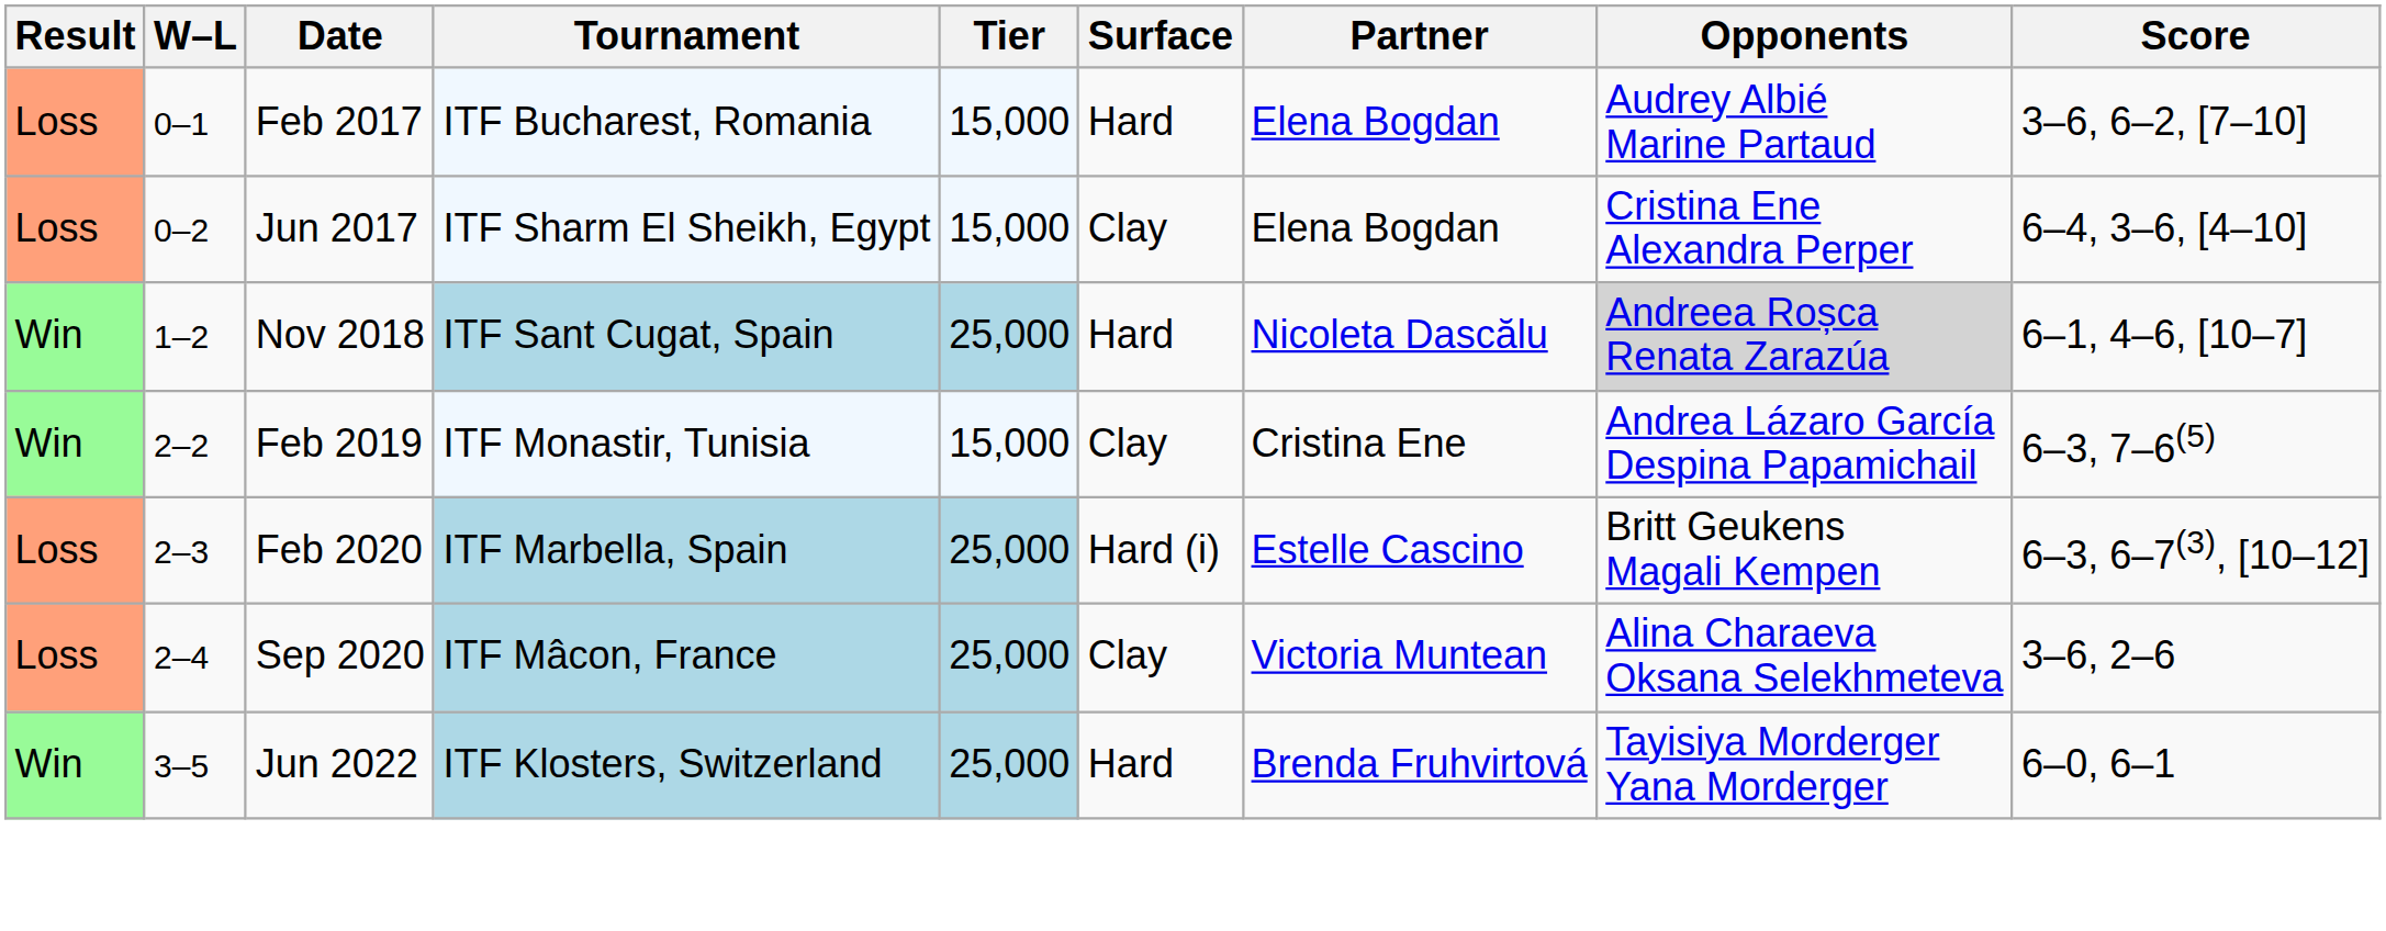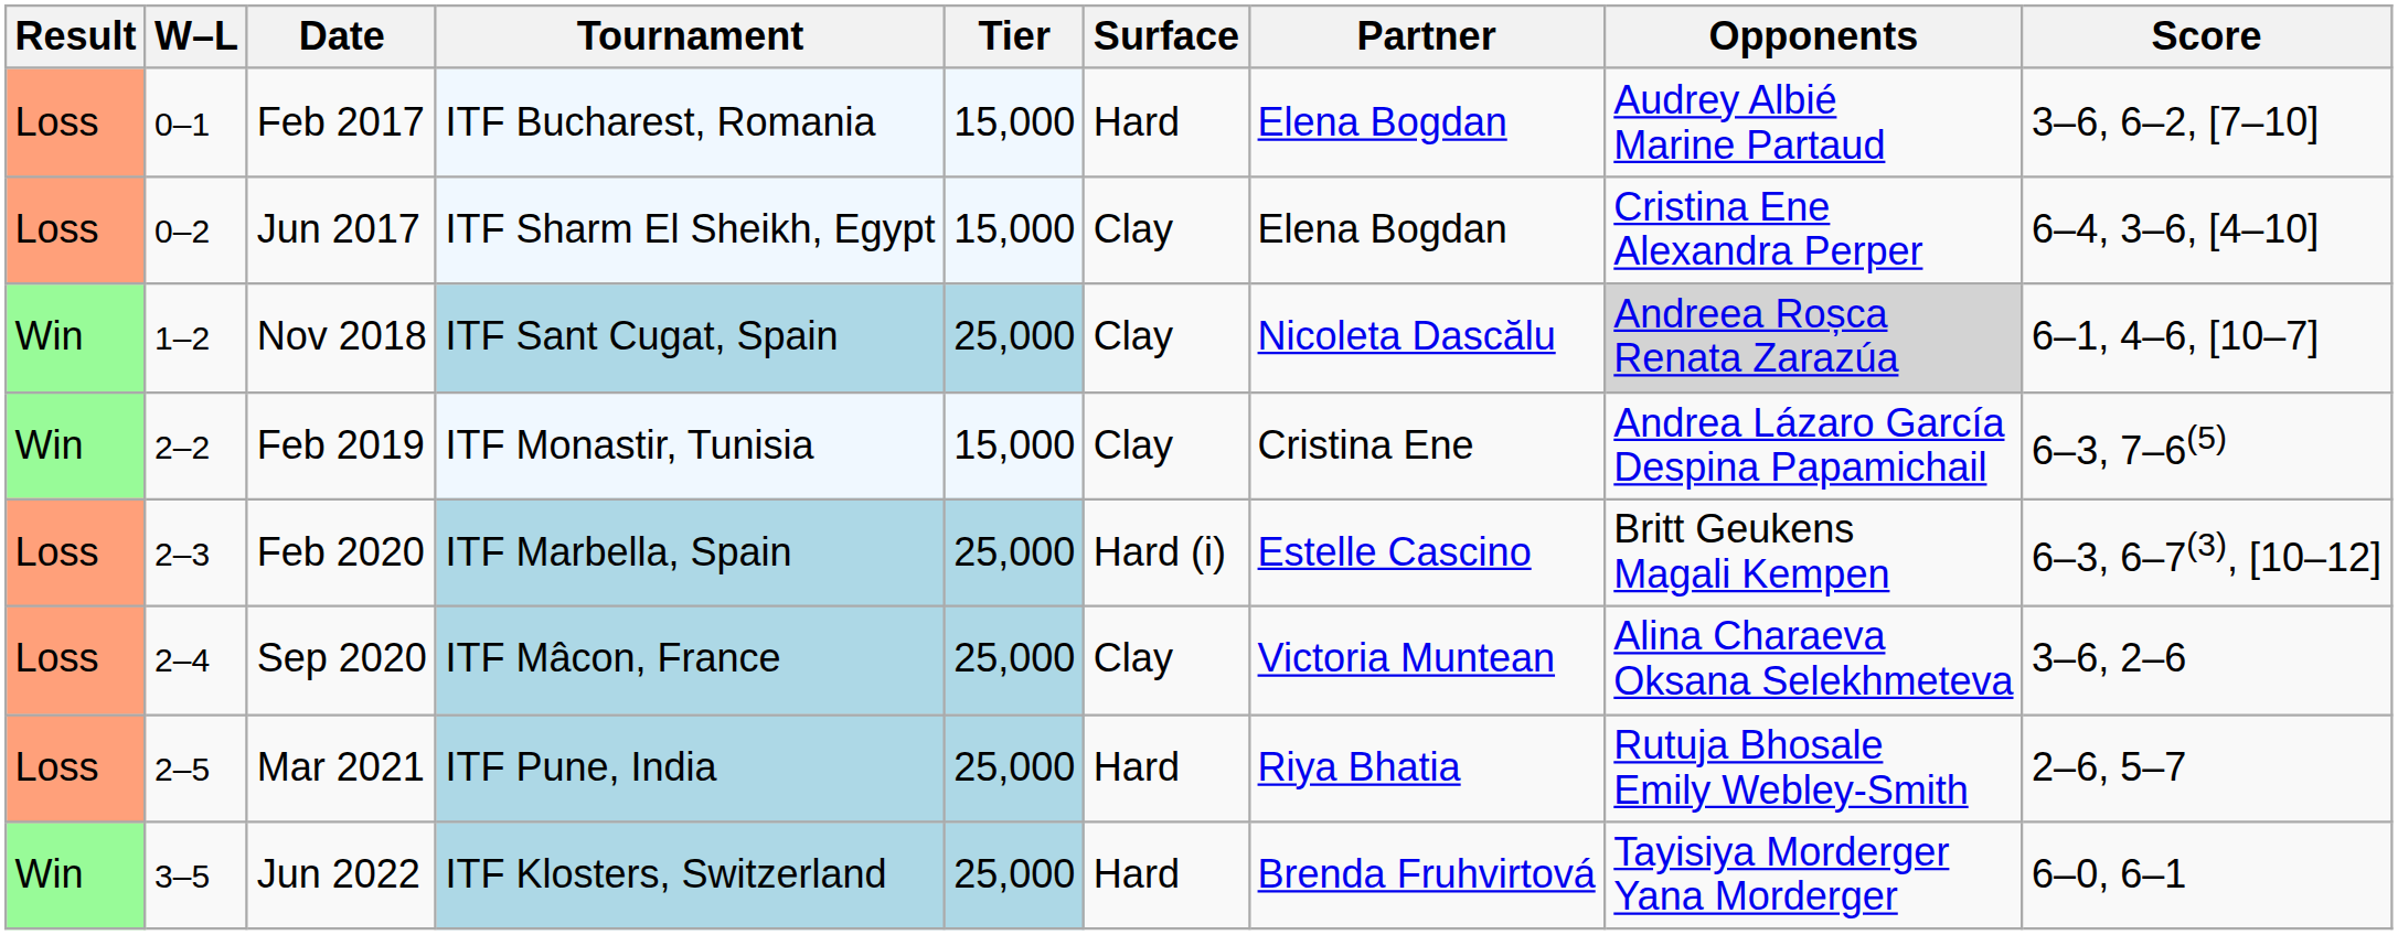Nov 2018 | Surface: Hard -> Clay
+ row: Loss | 2–5 | Mar 2021 | ITF Pune, India | 25,000 | Hard | Riya Bhatia | Rutuja Bhosale Emily Webley-Smith | 2–6, 5–7
